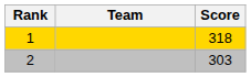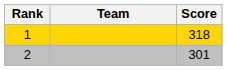2 | Score: 303 -> 301
